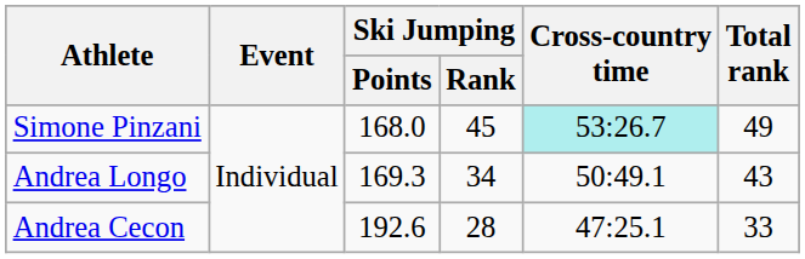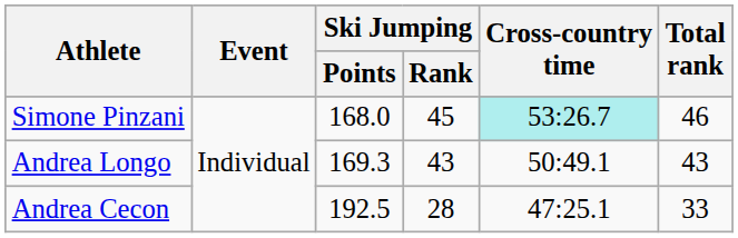Simone Pinzani | Total rank: 49 -> 46
Andrea Longo | Ski Jumping / Rank: 34 -> 43
Andrea Cecon | Ski Jumping / Points: 192.6 -> 192.5
